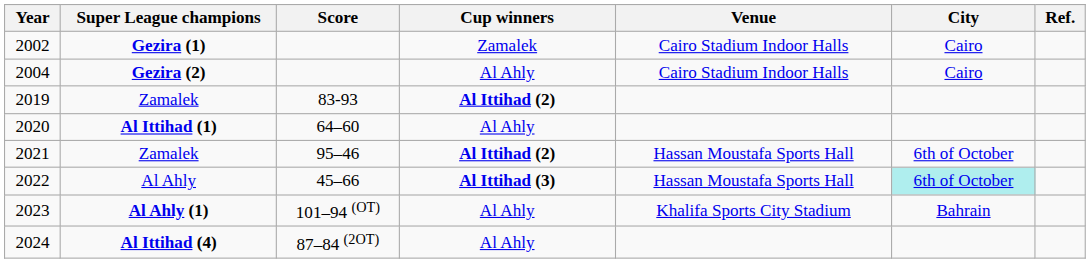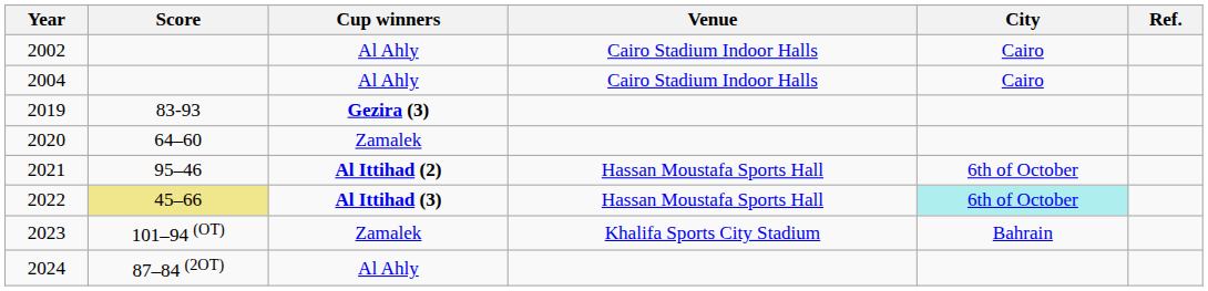- column: Super League champions | Gezira (1) | Gezira (2) | Zamalek | Al Ittihad (1) | Zamalek | Al Ahly | Al Ahly (1) | Al Ittihad (4)
2002 | Cup winners: Zamalek -> Al Ahly
2019 | Cup winners: Al Ittihad (2) -> Gezira (3)
2020 | Cup winners: Al Ahly -> Zamalek
2022 | Score: no background -> khaki background
2023 | Cup winners: Al Ahly -> Zamalek
